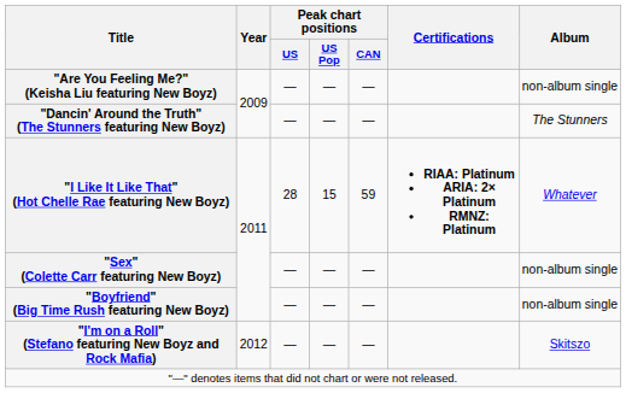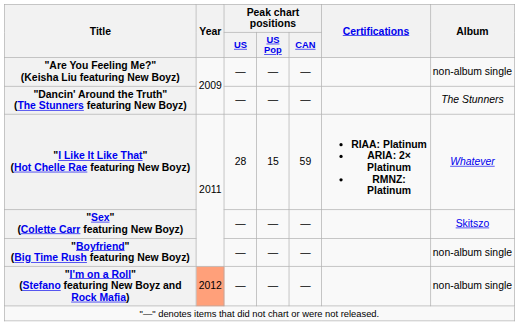"Sex" (Colette Carr featuring New Boyz) | Album: non-album single -> Skitszo
"I'm on a Roll" (Stefano featuring New Boyz and Rock Mafia) | Year: no background -> lightsalmon background
"I'm on a Roll" (Stefano featuring New Boyz and Rock Mafia) | Album: Skitszo -> non-album single
